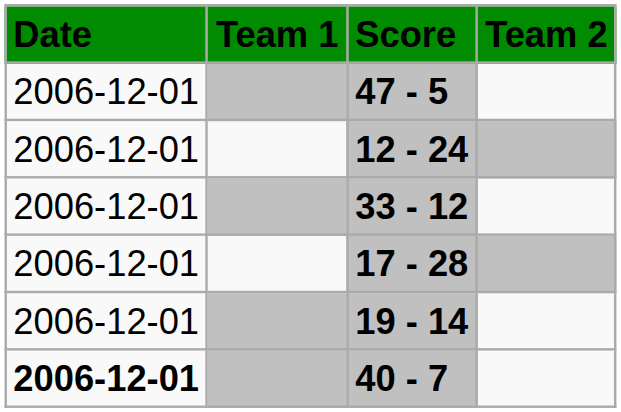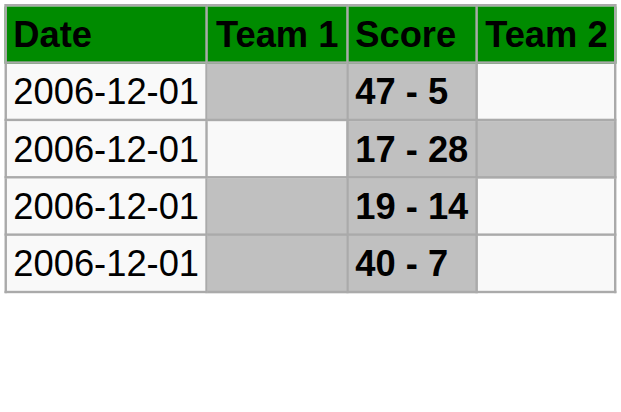- row: 2006-12-01 | 12 - 24
- row: 2006-12-01 | 33 - 12
40 - 7 | Date: bold -> normal
